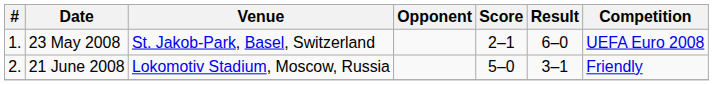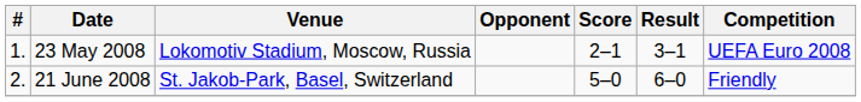23 May 2008 | Venue: St. Jakob-Park, Basel, Switzerland -> Lokomotiv Stadium, Moscow, Russia
23 May 2008 | Result: 6–0 -> 3–1
21 June 2008 | Venue: Lokomotiv Stadium, Moscow, Russia -> St. Jakob-Park, Basel, Switzerland
21 June 2008 | Result: 3–1 -> 6–0
